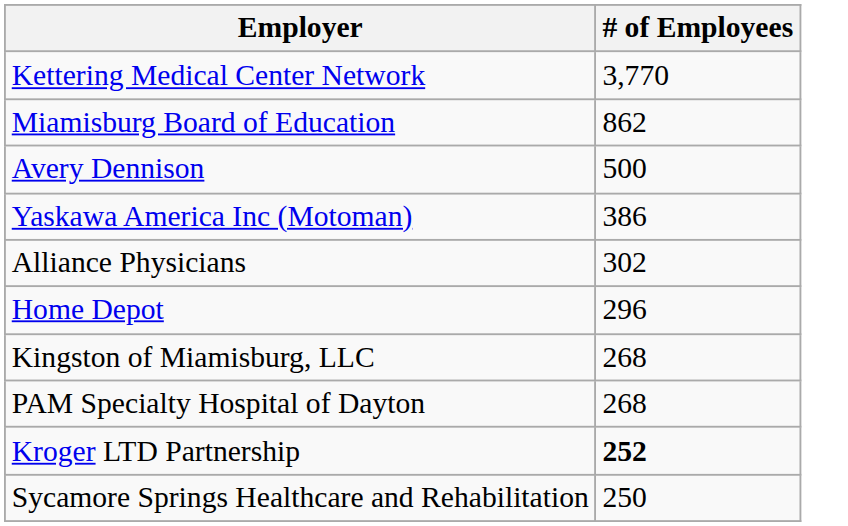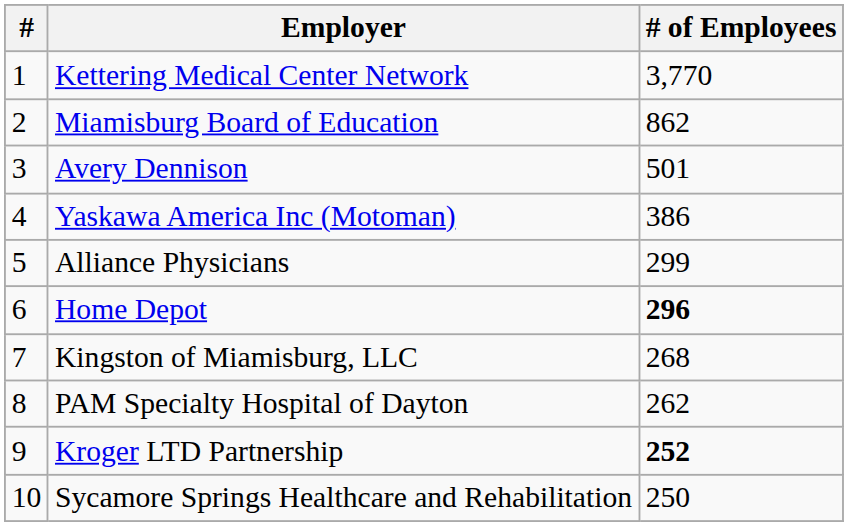+ column: # | 1 | 2 | 3 | 4 | 5 | 6 | 7 | 8 | 9 | 10
Avery Dennison | # of Employees: 500 -> 501
Alliance Physicians | # of Employees: 302 -> 299
Home Depot | # of Employees: normal -> bold
PAM Specialty Hospital of Dayton | # of Employees: 268 -> 262
